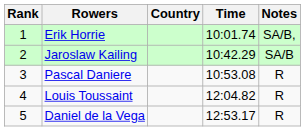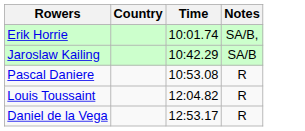- column: Rank | 1 | 2 | 3 | 4 | 5
